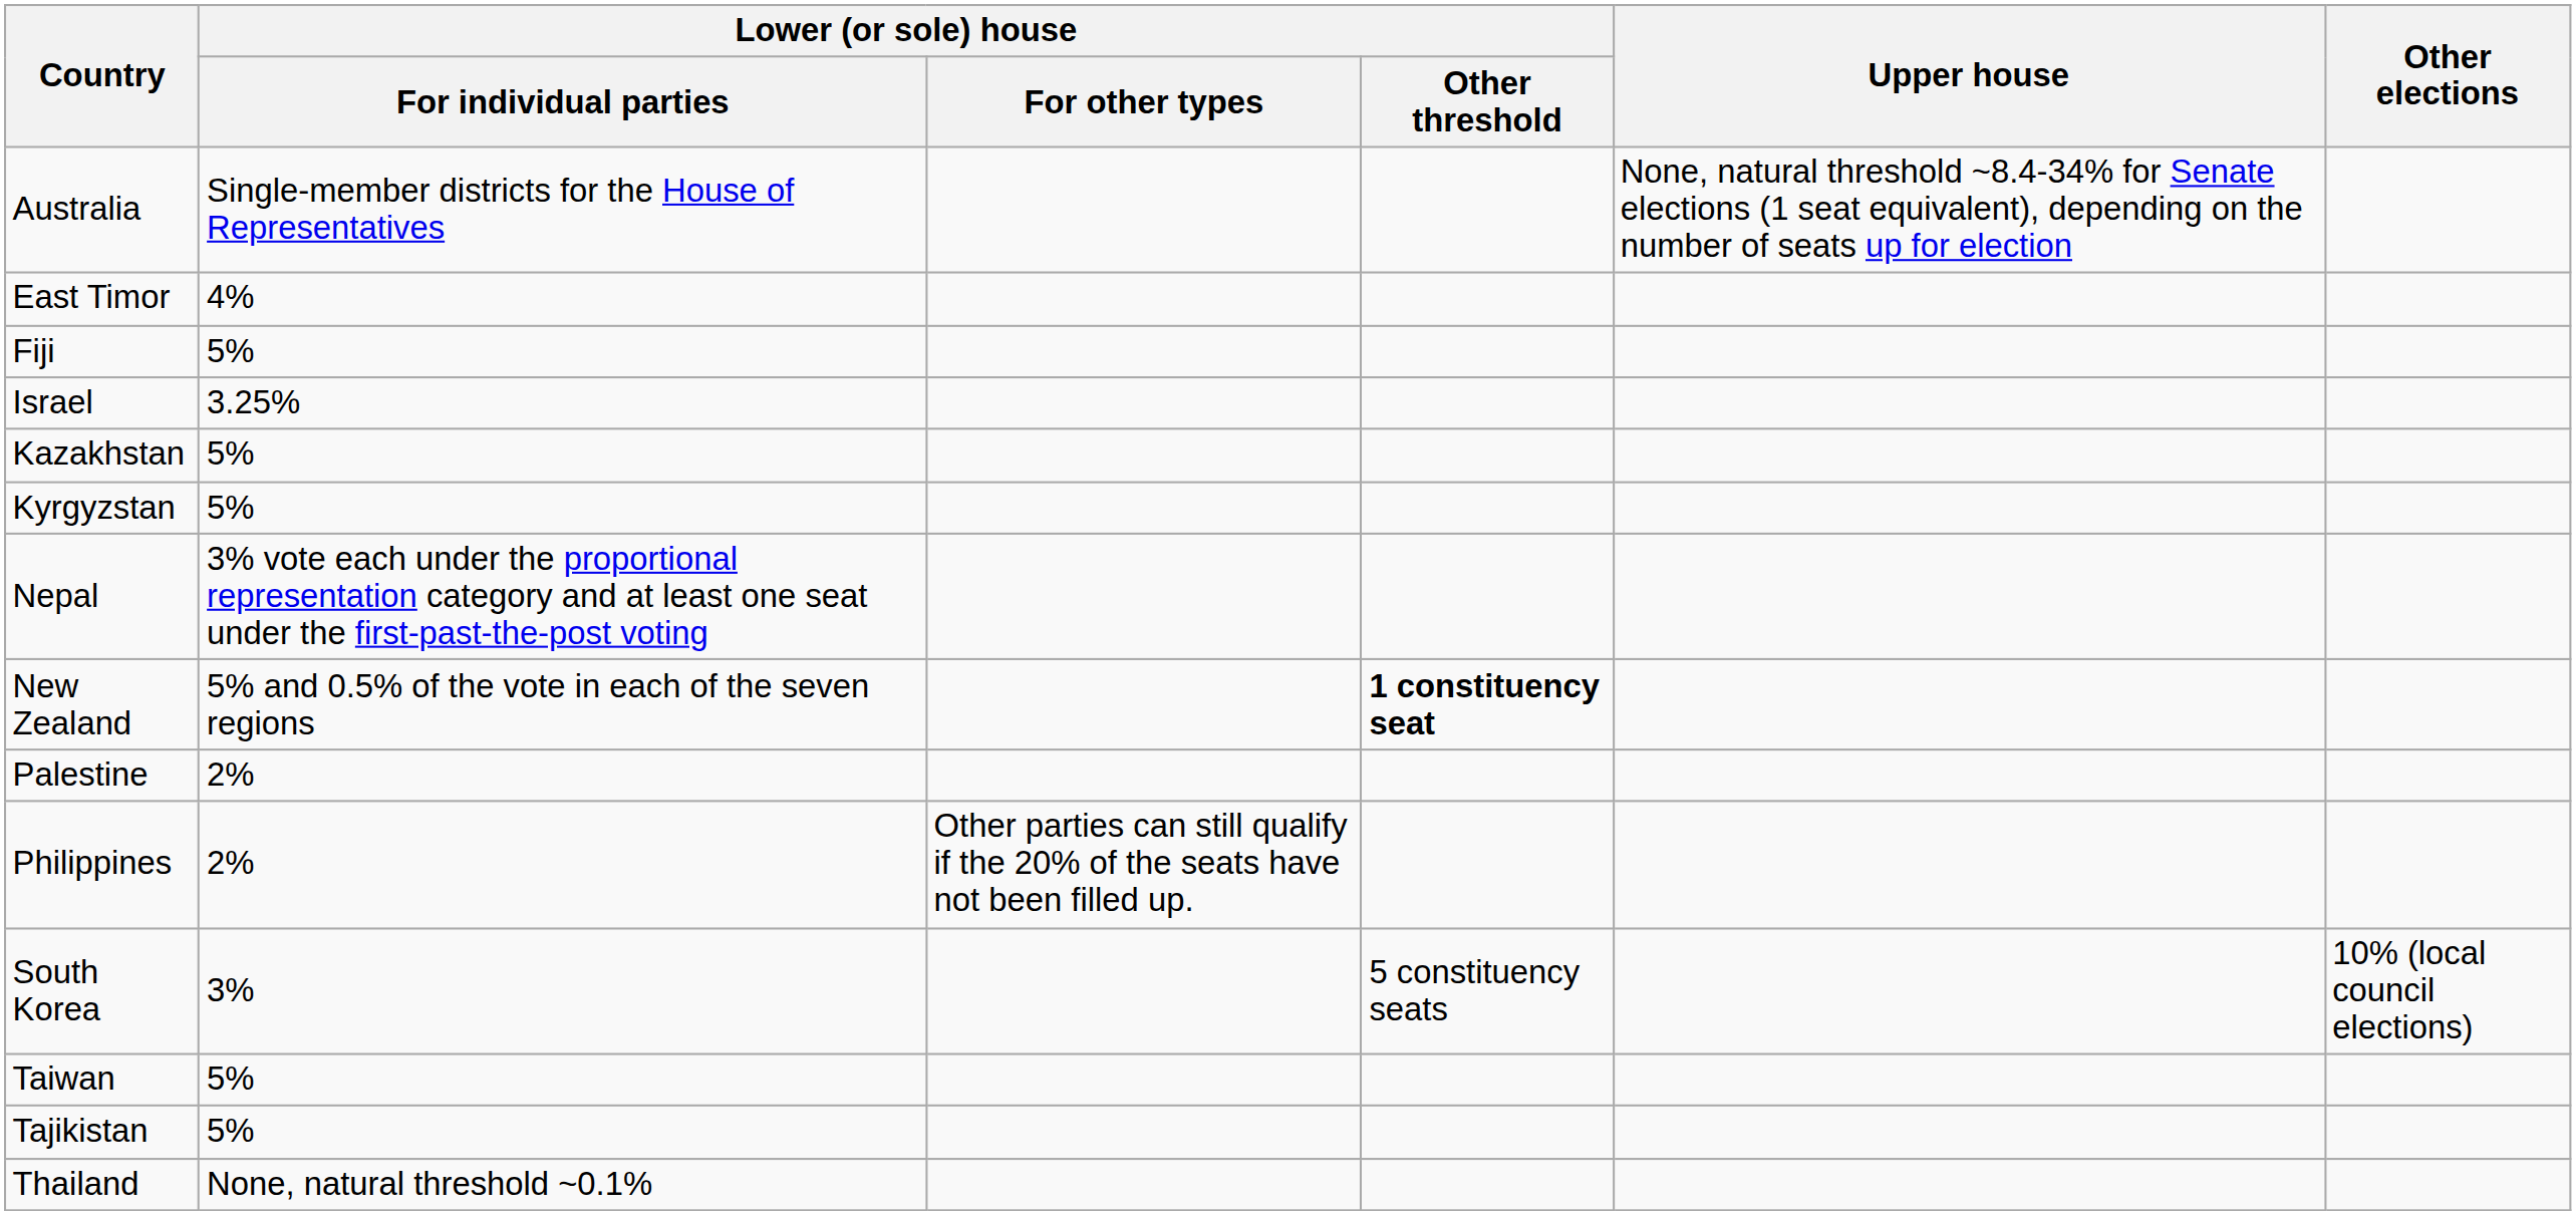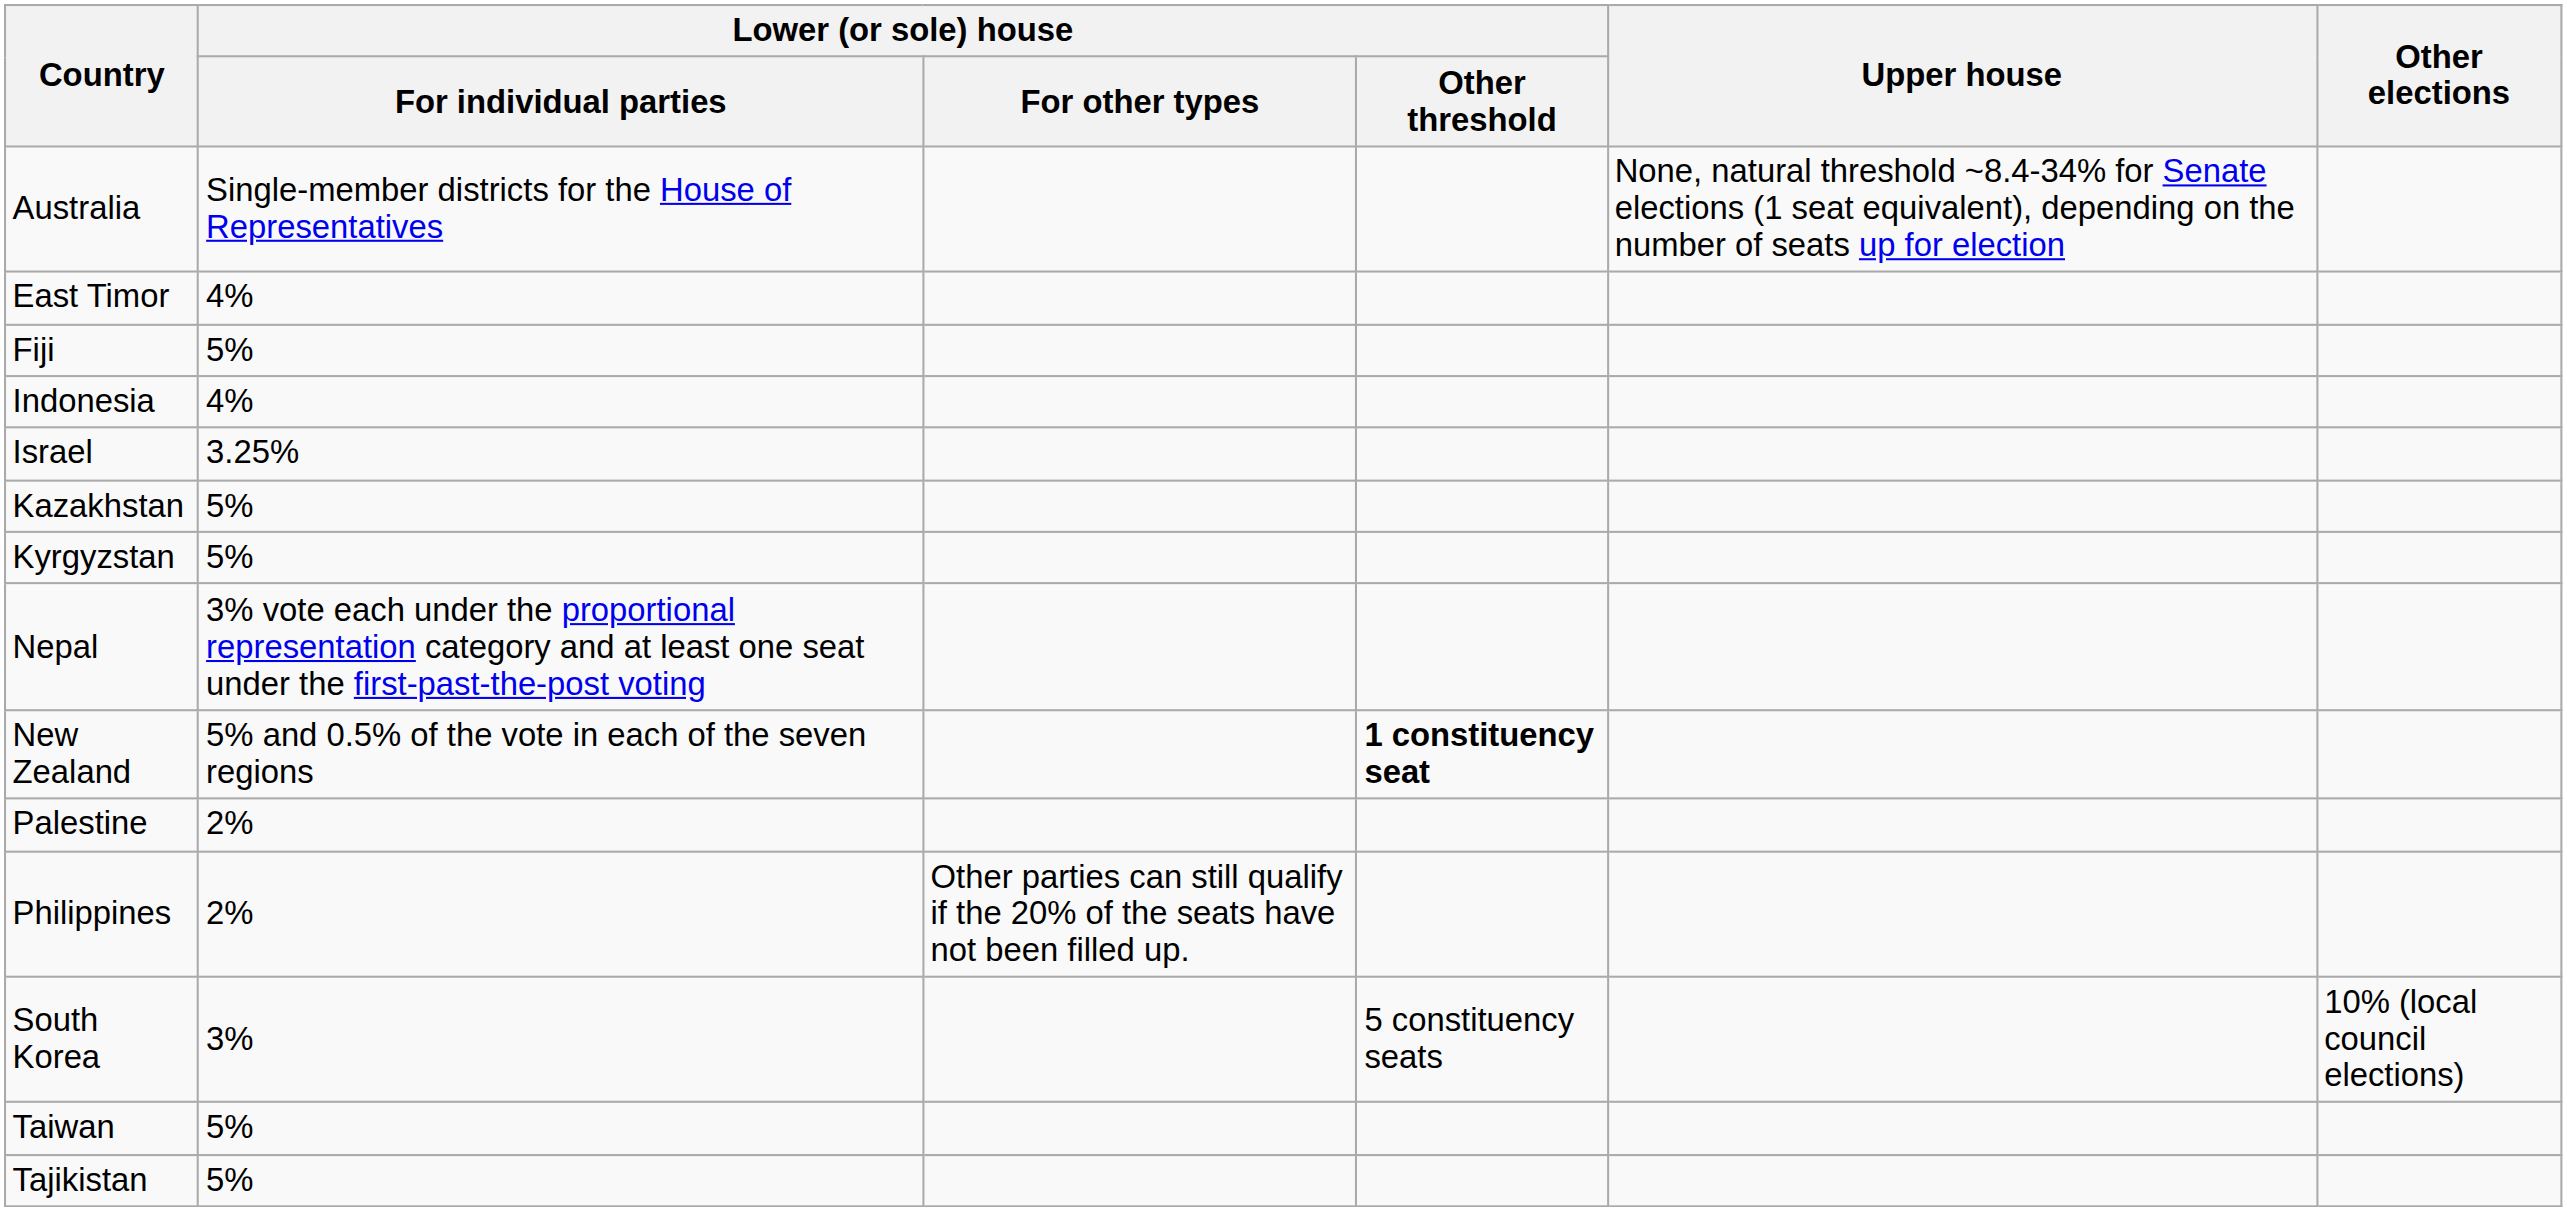+ row: Indonesia | 4%
- row: Thailand | None, natural threshold ~0.1%
